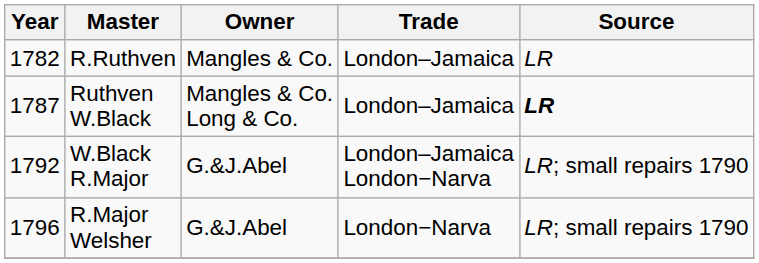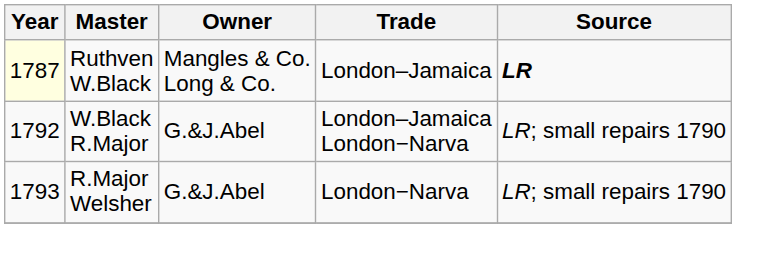- row: 1782 | R.Ruthven | Mangles & Co. | London–Jamaica | LR
Ruthven W.Black | Year: no background -> lightyellow background
R.Major Welsher | Year: 1796 -> 1793
